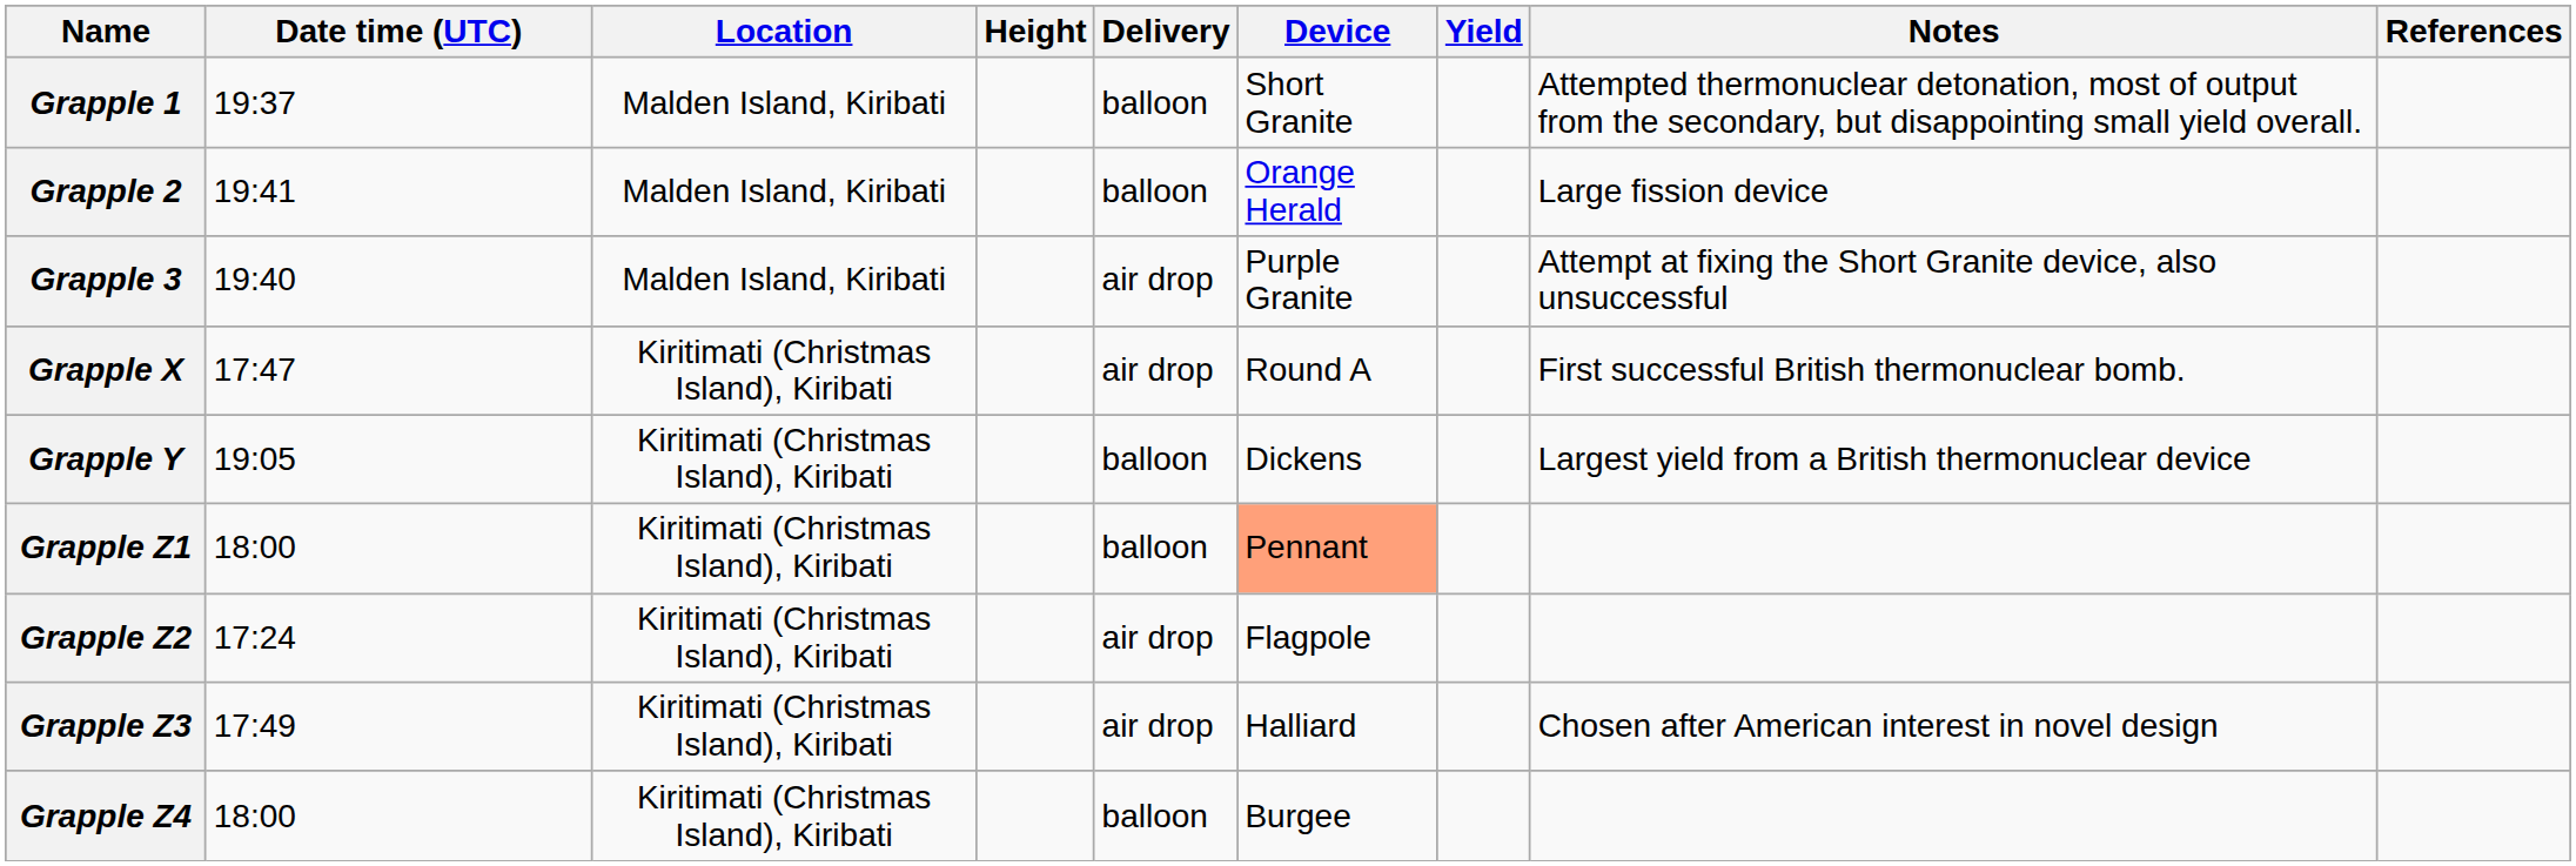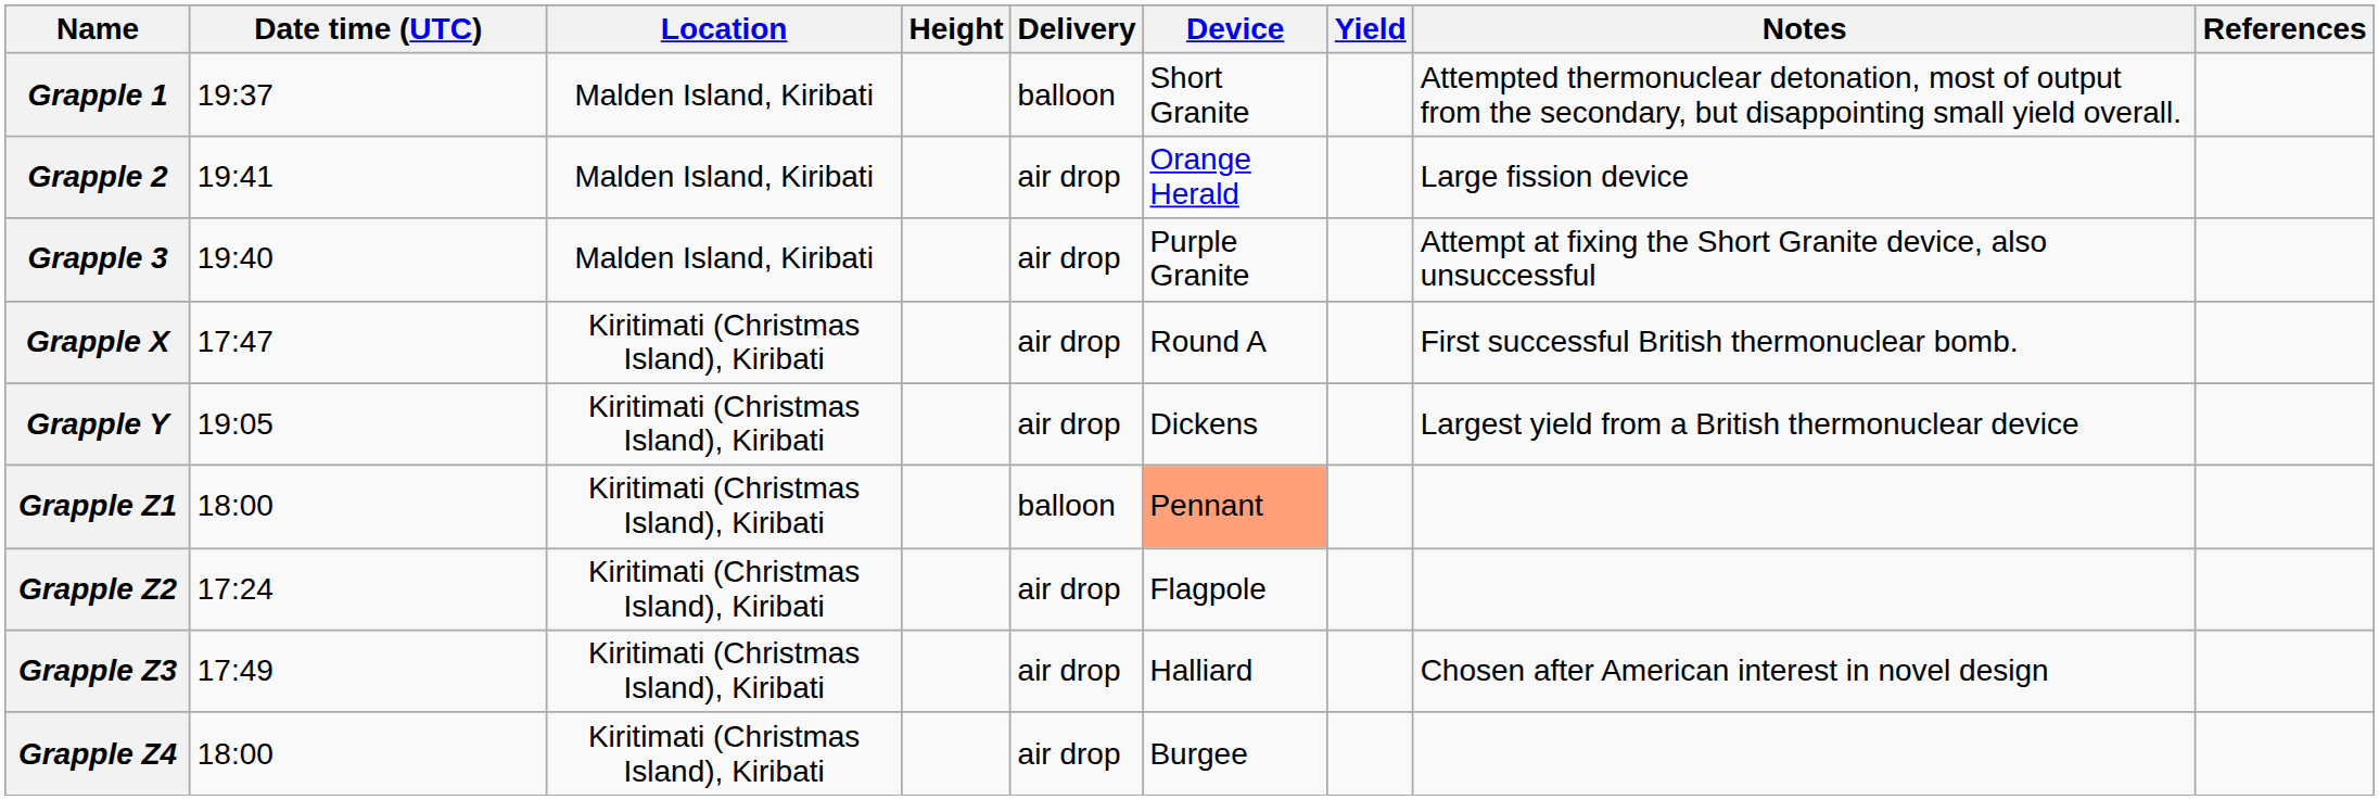Grapple 2 | Delivery: balloon -> air drop
Grapple Y | Delivery: balloon -> air drop
Grapple Z4 | Delivery: balloon -> air drop
